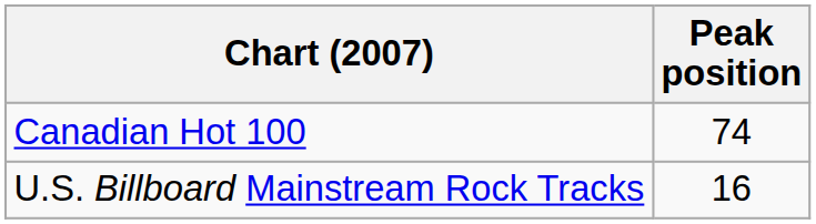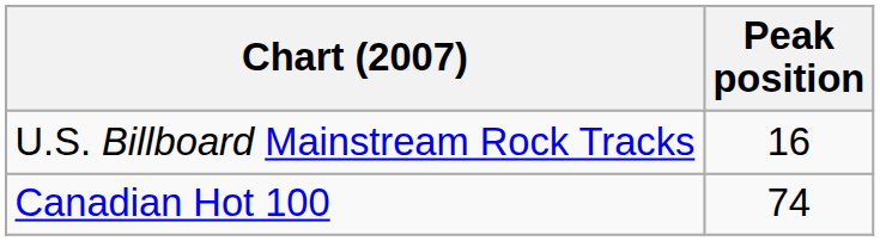rows swapped: Canadian Hot 100 <-> U.S. Billboard Mainstream Rock Tracks
